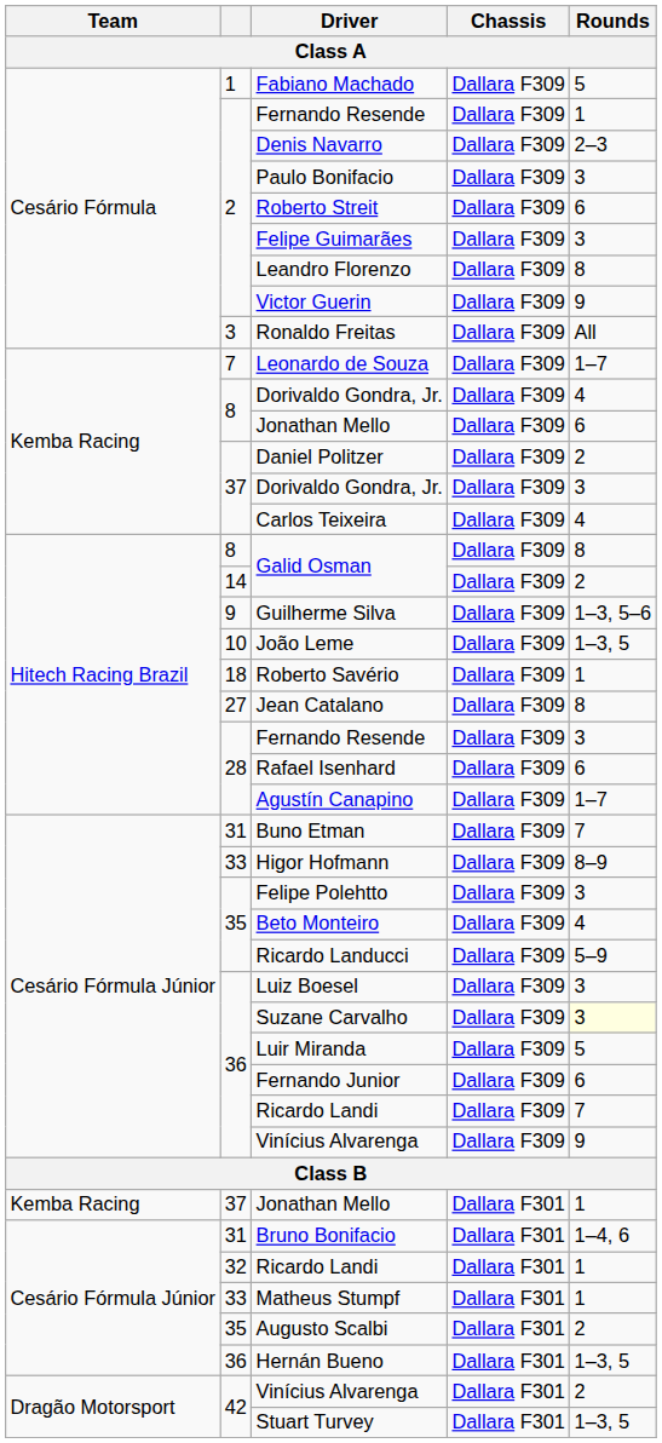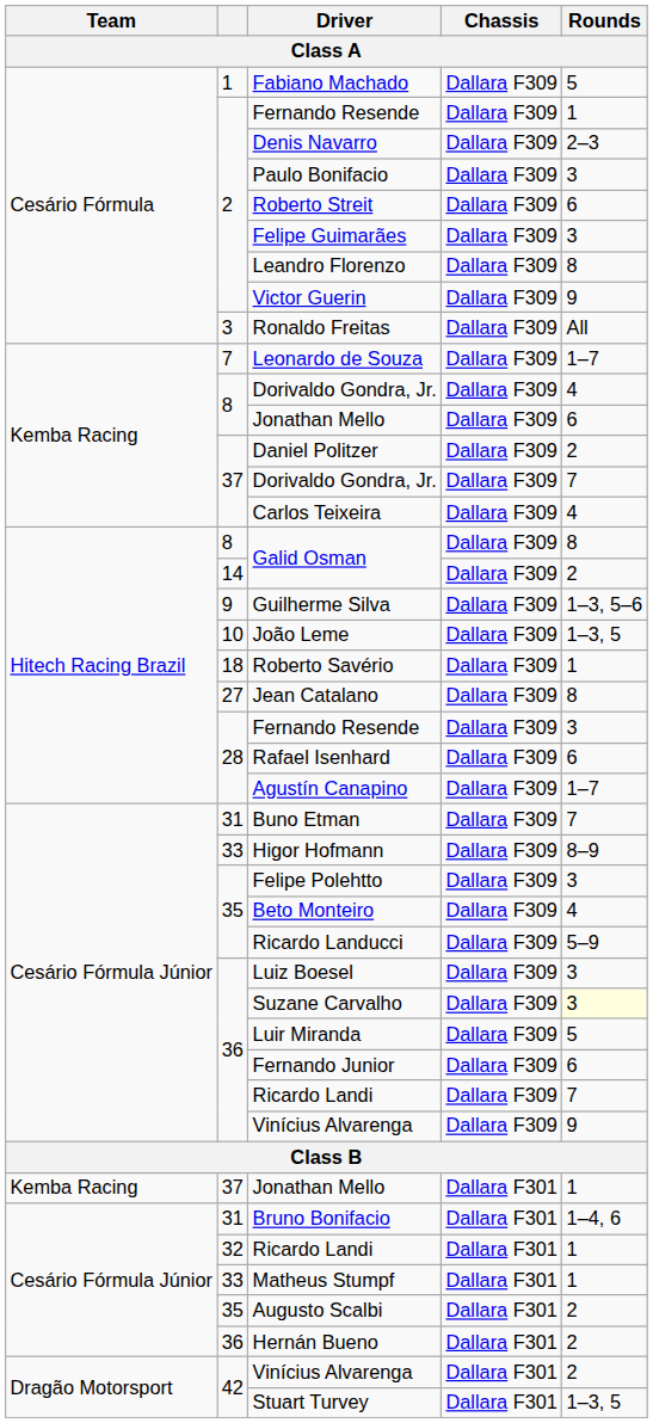37 / Dorivaldo Gondra, Jr. | Rounds: 3 -> 7
Hernán Bueno | Rounds: 1–3, 5 -> 2
